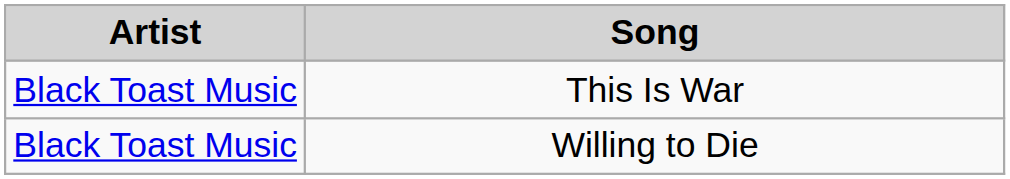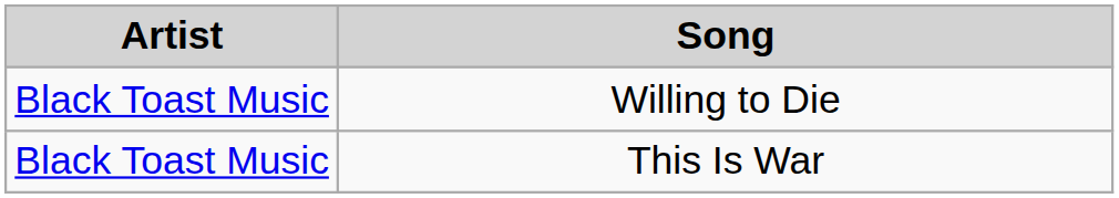rows swapped: Willing to Die <-> This Is War
